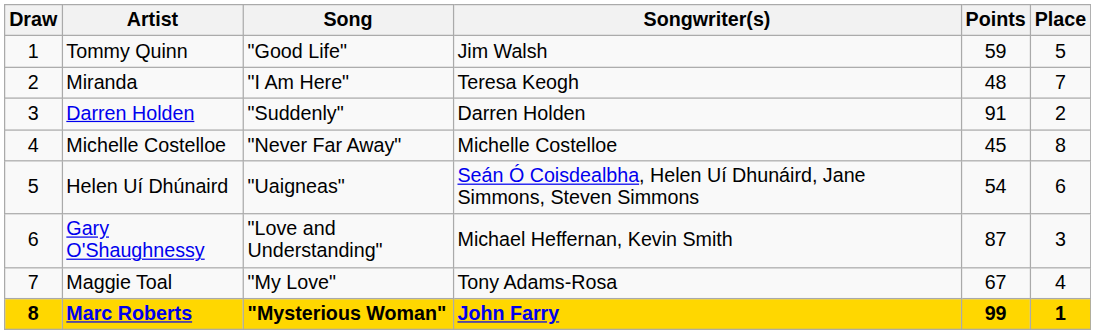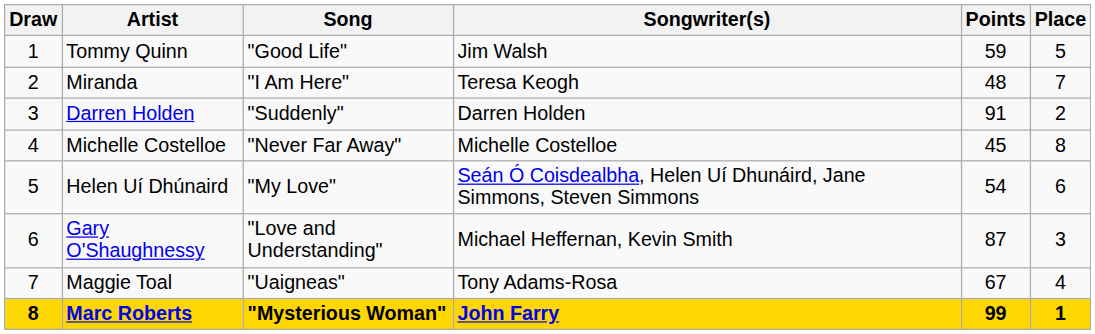Helen Uí Dhúnaird | Song: "Uaigneas" -> "My Love"
Maggie Toal | Song: "My Love" -> "Uaigneas"
